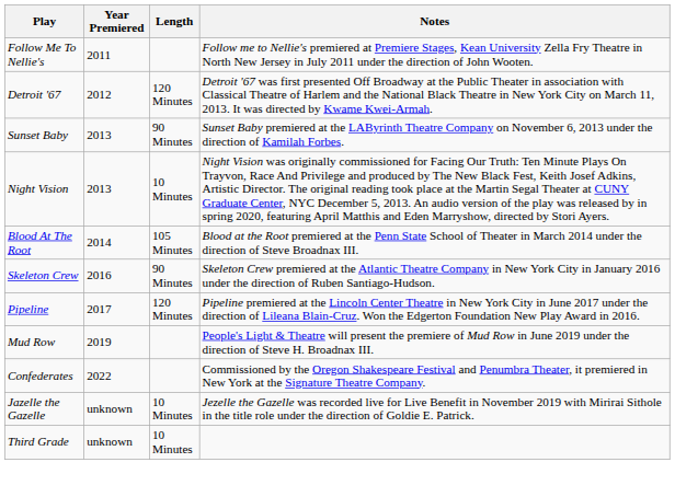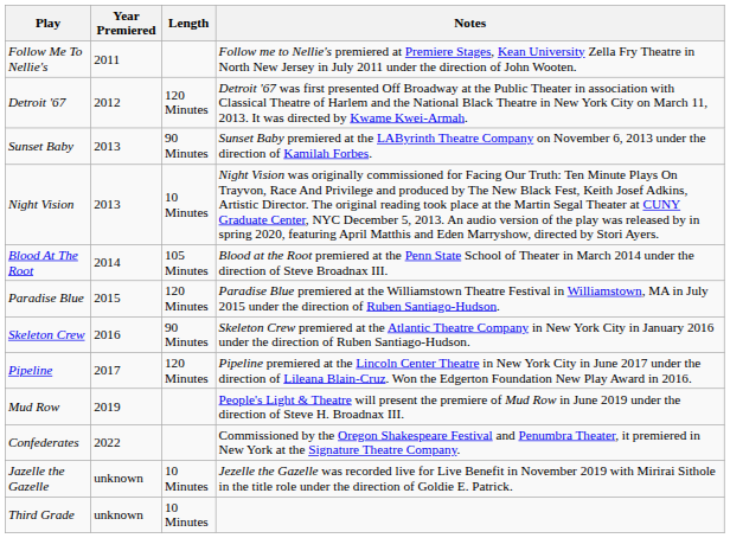+ row: Paradise Blue | 2015 | 120 Minutes | Paradise Blue premiered at the Williamstown Theatre Festival in Williamstown, MA in July 2015 under the direction of Ruben Santiago-Hudson.
